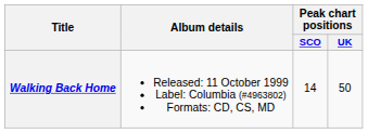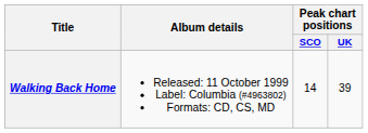Walking Back Home | Peak chart positions / UK: 50 -> 39
